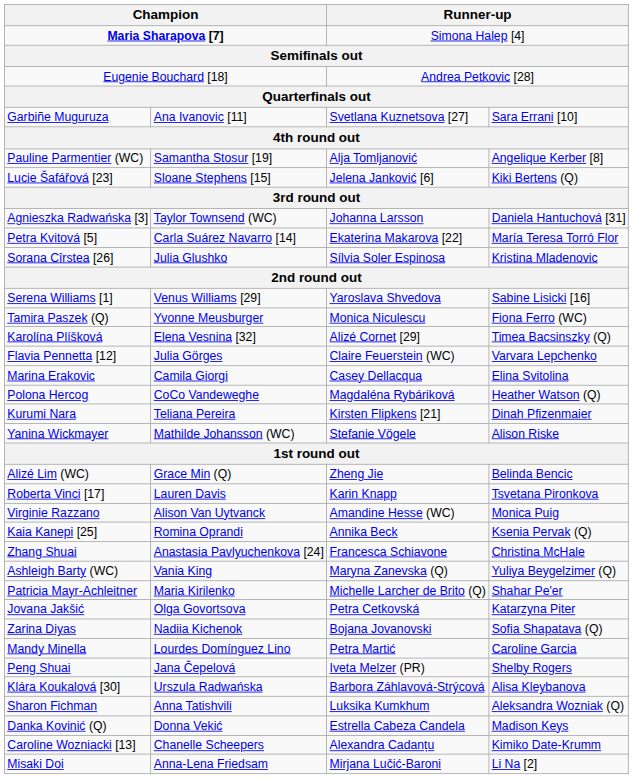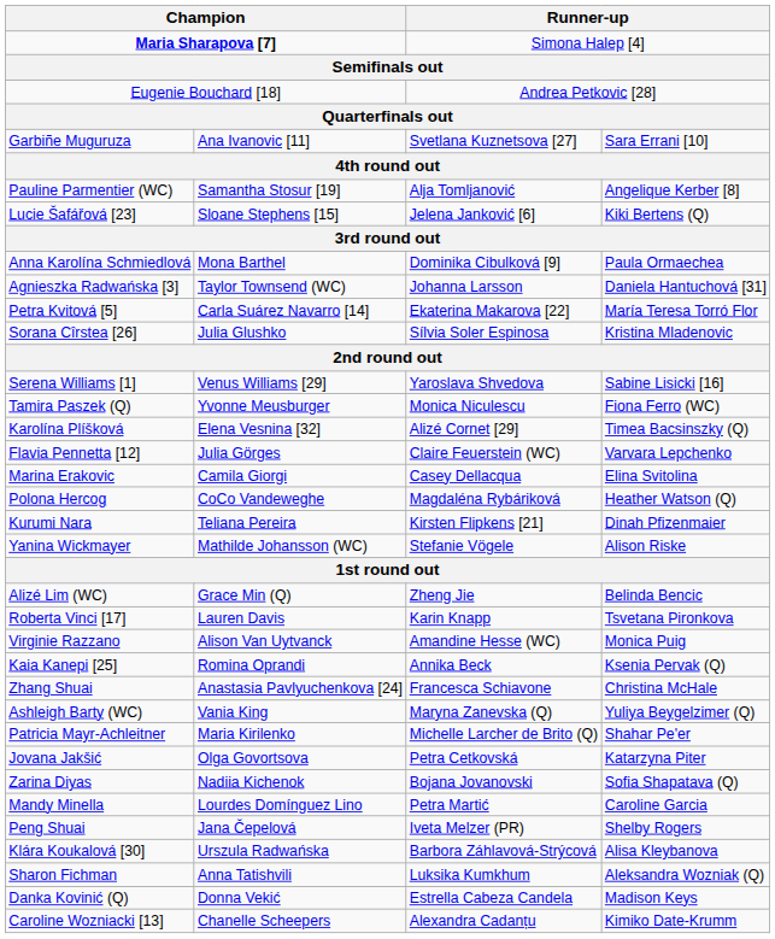+ row: Anna Karolína Schmiedlová | Mona Barthel | Dominika Cibulková [9] | Paula Ormaechea
- row: Misaki Doi | Anna-Lena Friedsam | Mirjana Lučić-Baroni | Li Na [2]
